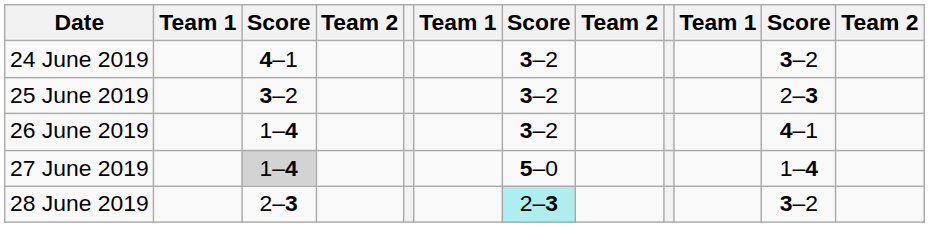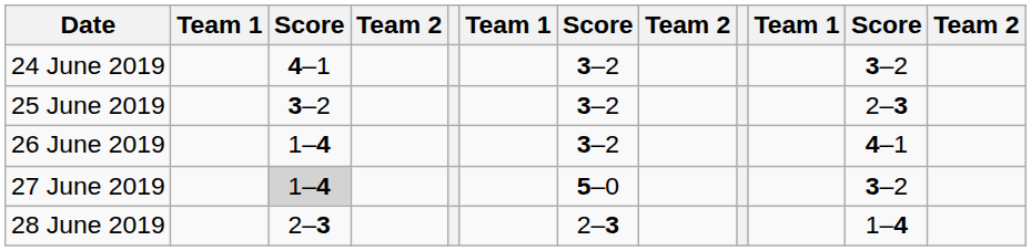27 June 2019 | column 11: 1–4 -> 3–2
28 June 2019 | column 7: paleturquoise background -> no background
28 June 2019 | column 11: 3–2 -> 1–4
